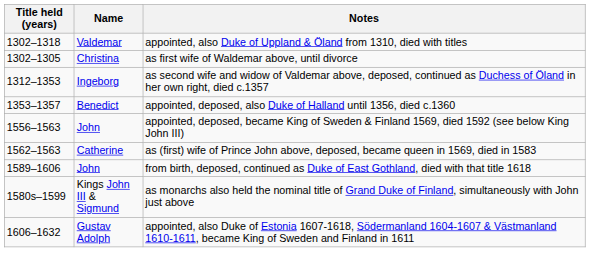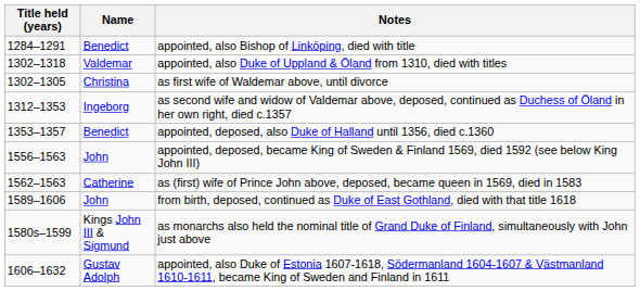+ row: 1284–1291 | Benedict | appointed, also Bishop of Linköping, died with title
